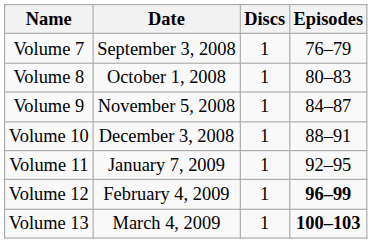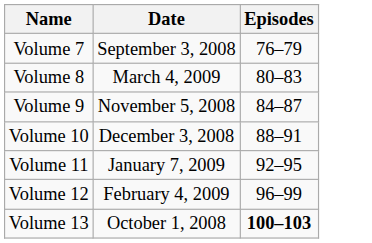- column: Discs | 1 | 1 | 1 | 1 | 1 | 1 | 1
Volume 8 | Date: October 1, 2008 -> March 4, 2009
Volume 12 | Episodes: bold -> normal
Volume 13 | Date: March 4, 2009 -> October 1, 2008
